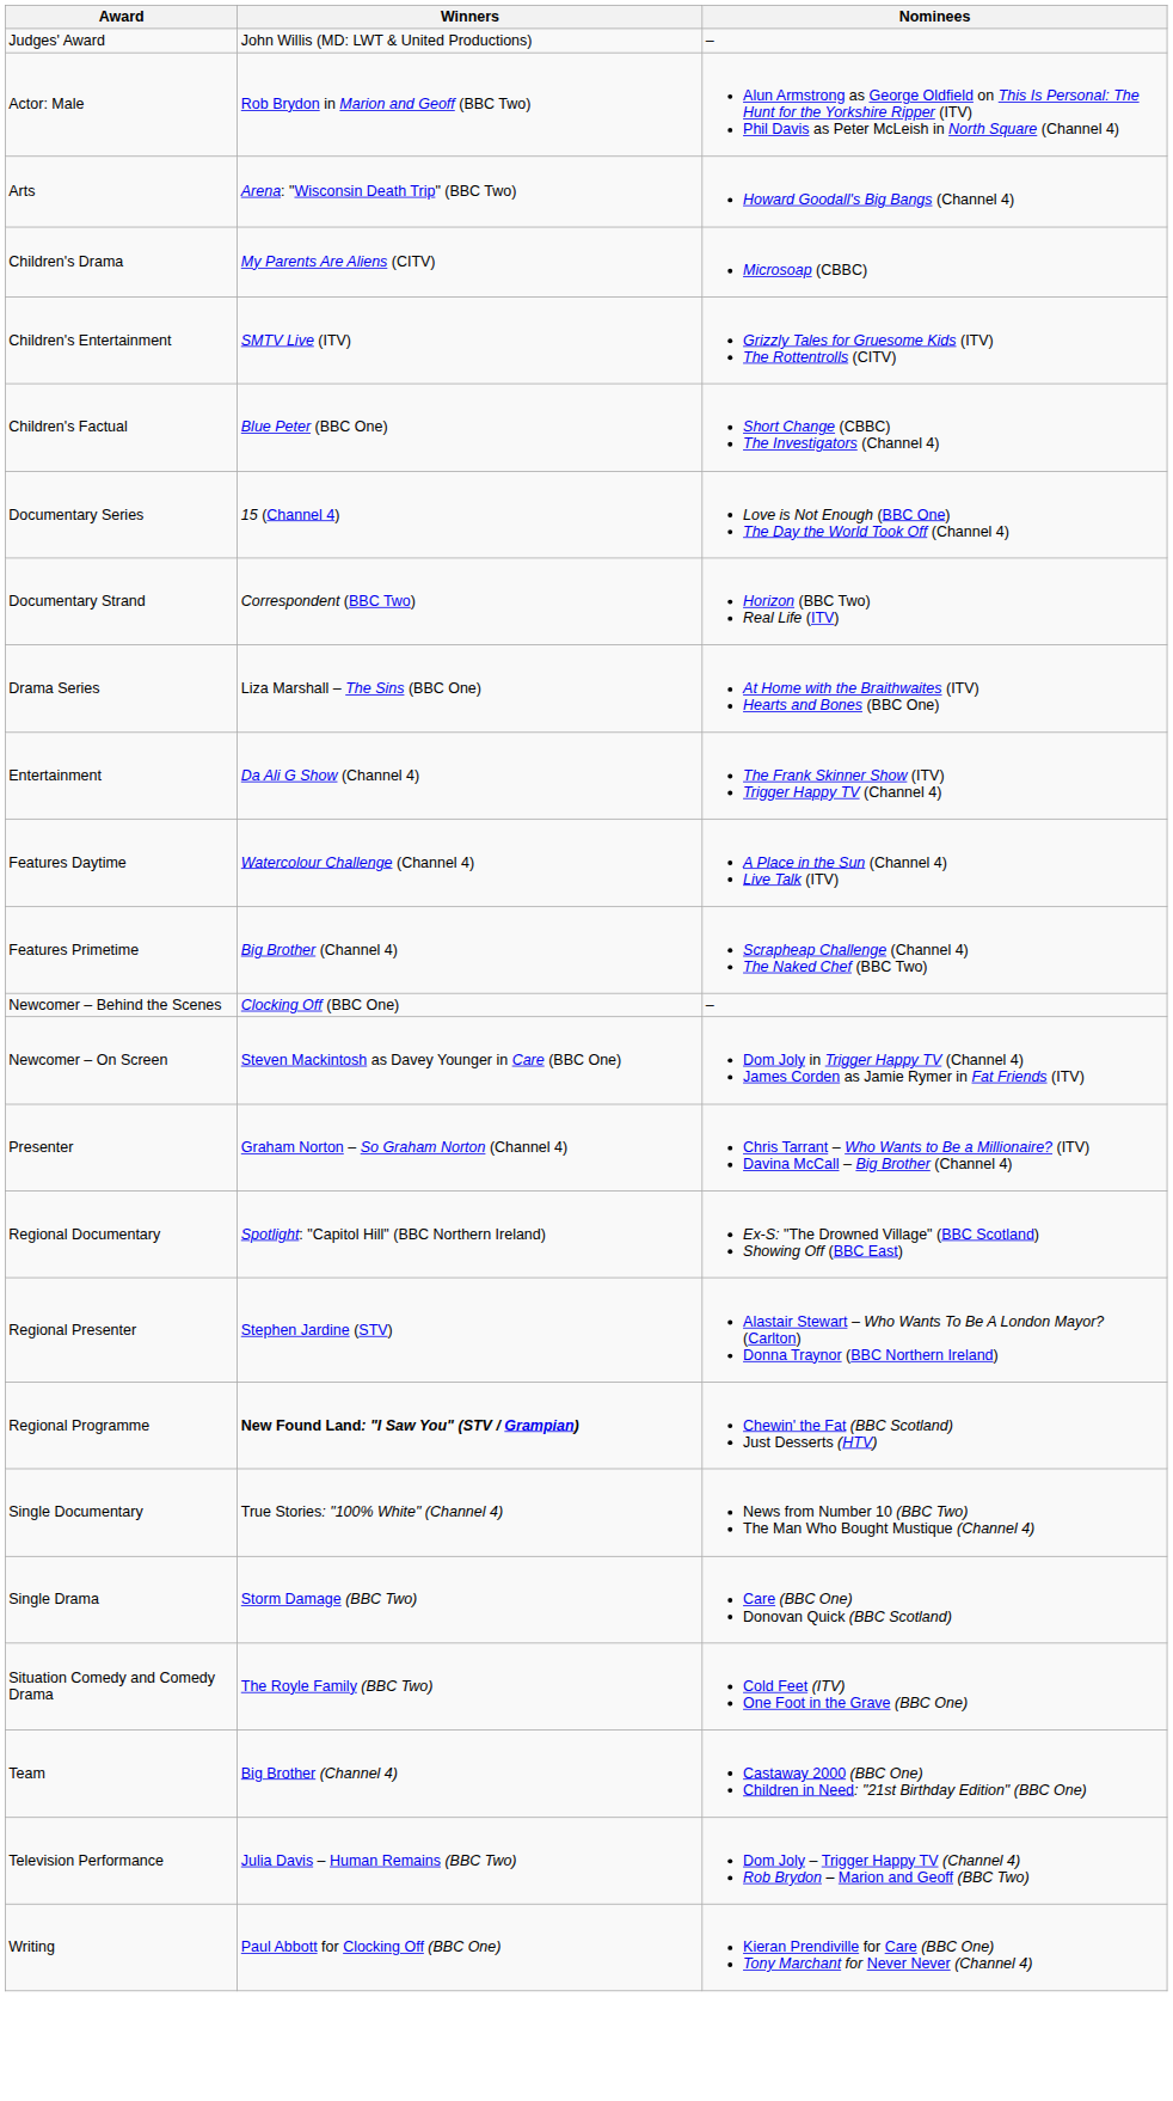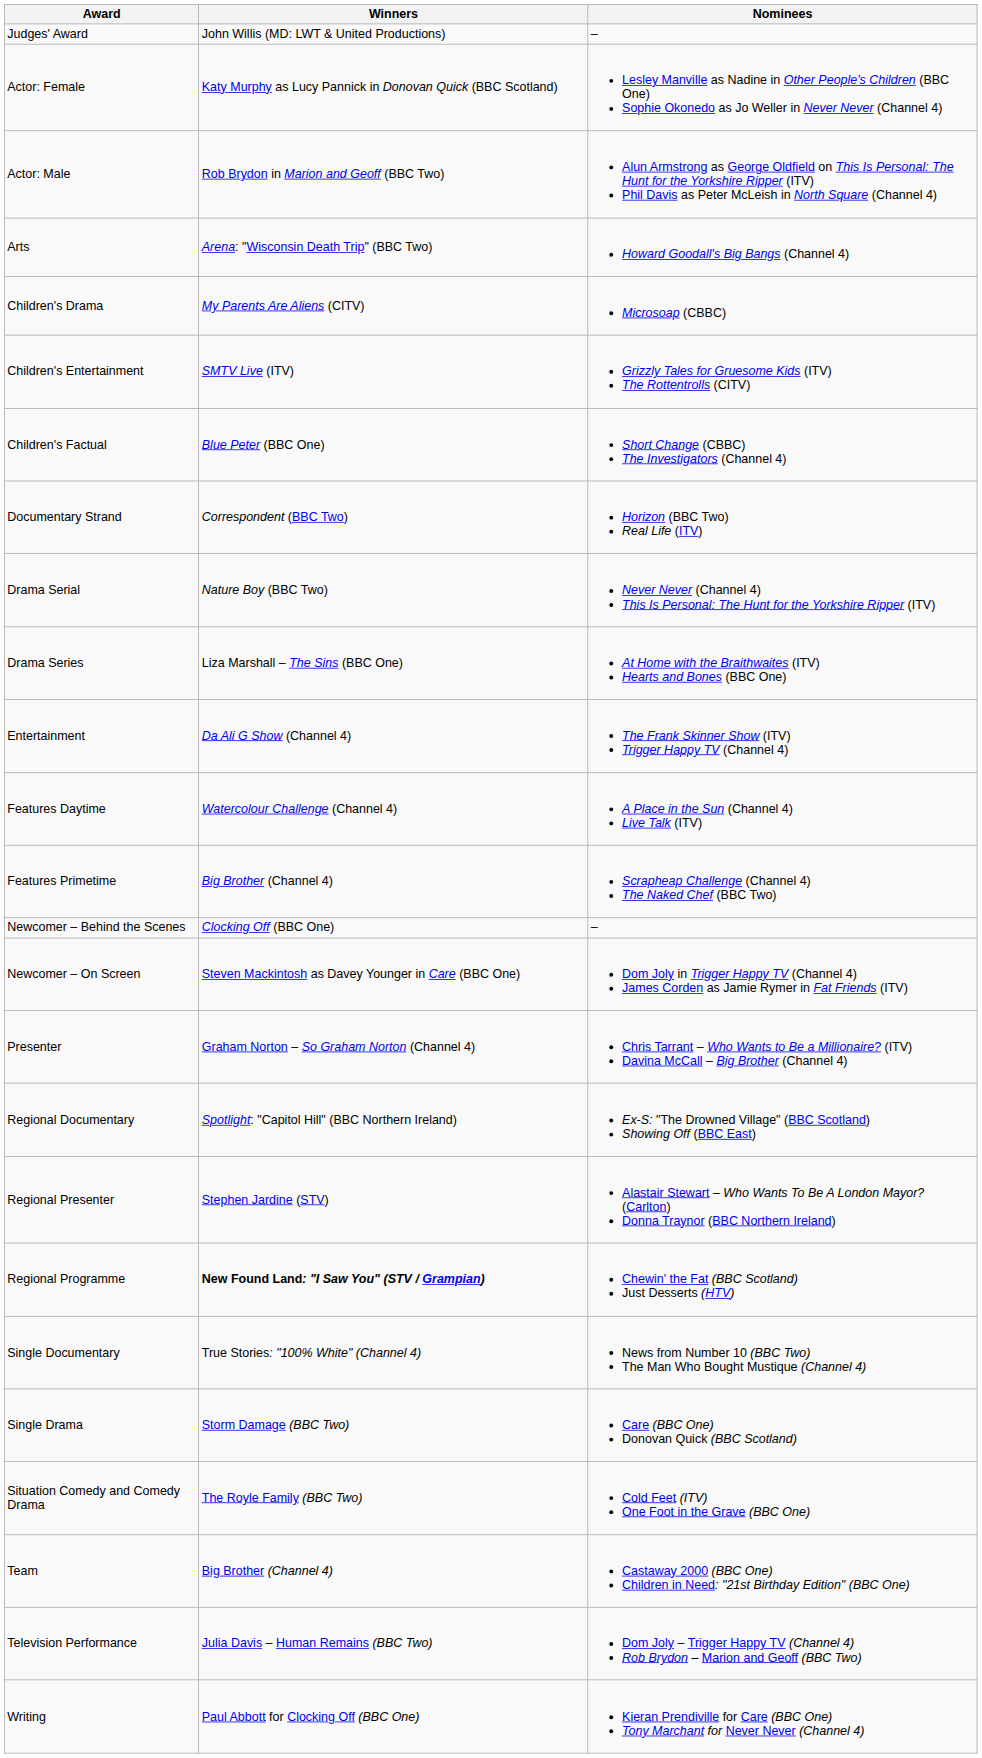+ row: Actor: Female | Katy Murphy as Lucy Pannick in Donovan Quick (BBC Scotland) | Lesley Manville as Nadine in Other People's Children (BBC One) Sophie Okonedo as Jo Weller in Never Never (Channel 4)
- row: Documentary Series | 15 (Channel 4) | Love is Not Enough (BBC One) The Day the World Took Off (Channel 4)
+ row: Drama Serial | Nature Boy (BBC Two) | Never Never (Channel 4) This Is Personal: The Hunt for the Yorkshire Ripper (ITV)
